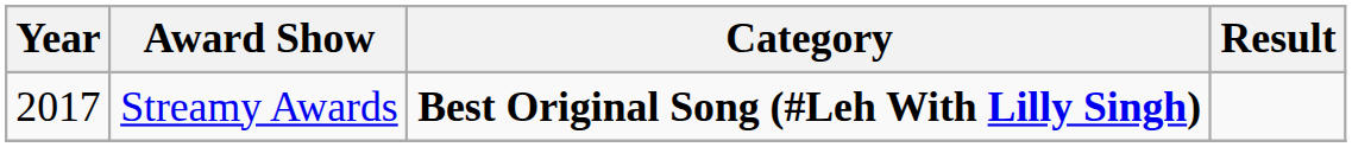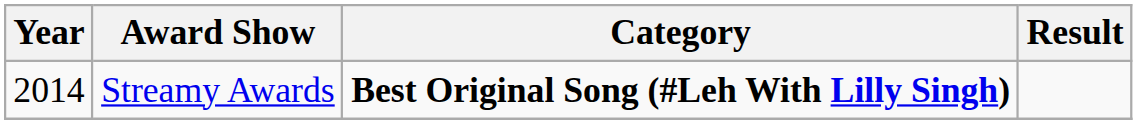Streamy Awards | Year: 2017 -> 2014
